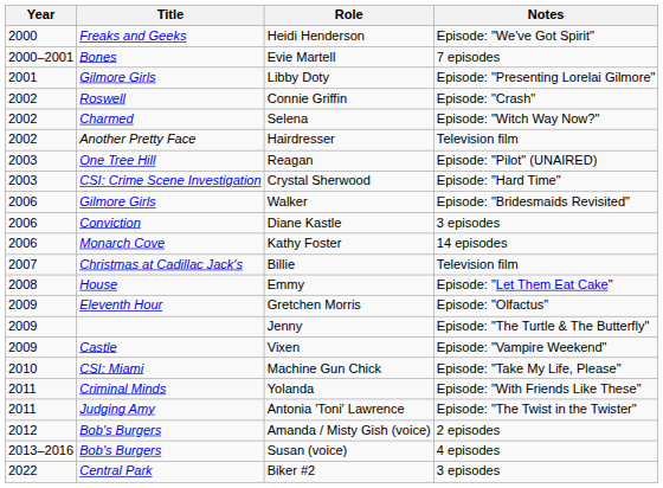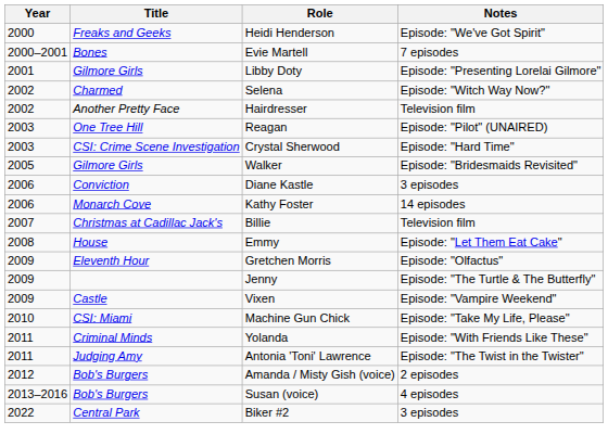- row: 2002 | Roswell | Connie Griffin | Episode: "Crash"
Walker | Year: 2006 -> 2005
